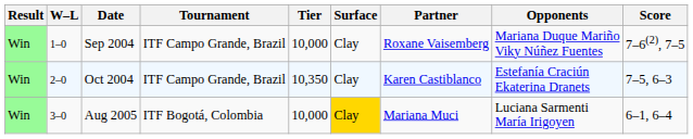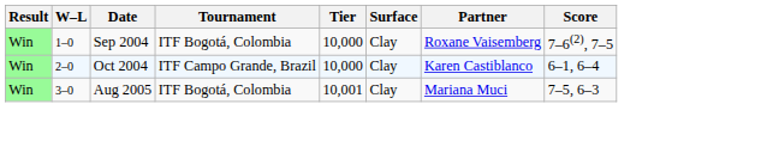- column: Opponents | Mariana Duque Mariño Viky Núñez Fuentes | Estefanía Craciún Ekaterina Dranets | Luciana Sarmenti María Irigoyen
Sep 2004 | Tournament: ITF Campo Grande, Brazil -> ITF Bogotá, Colombia
Oct 2004 | Tier: 10,350 -> 10,000
Oct 2004 | Score: 7–5, 6–3 -> 6–1, 6–4
Aug 2005 | Tier: 10,000 -> 10,001
Aug 2005 | Surface: gold background -> no background
Aug 2005 | Score: 6–1, 6–4 -> 7–5, 6–3
